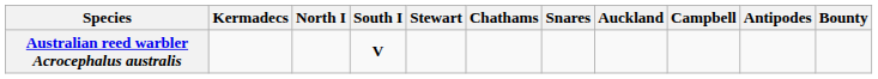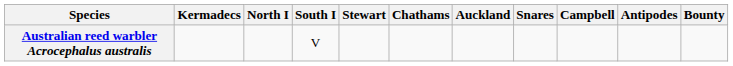columns swapped: Snares <-> Auckland
Australian reed warbler Acrocephalus australis | South I: bold -> normal
